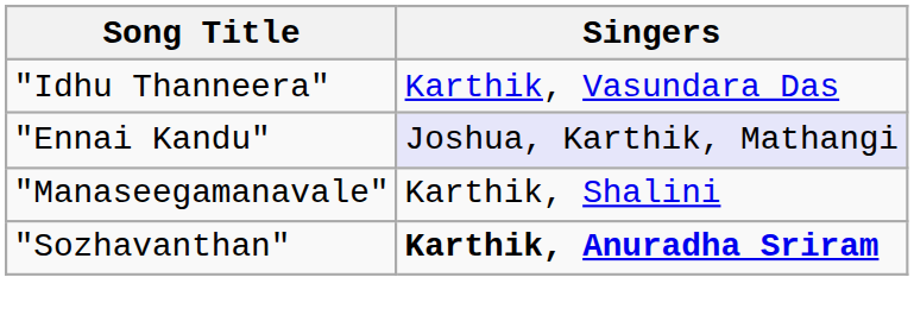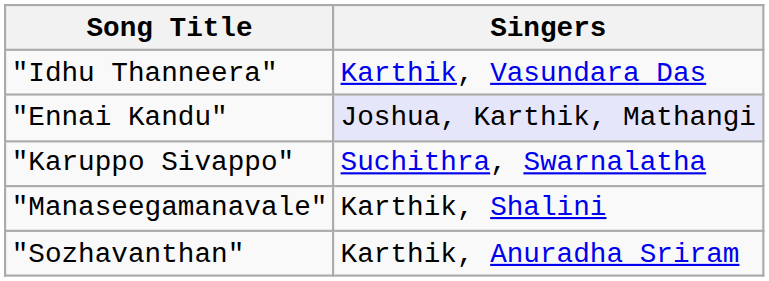+ row: "Karuppo Sivappo" | Suchithra, Swarnalatha
"Sozhavanthan" | Singers: bold -> normal
